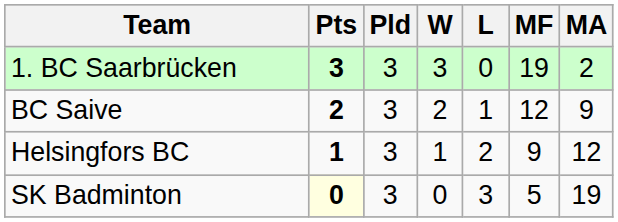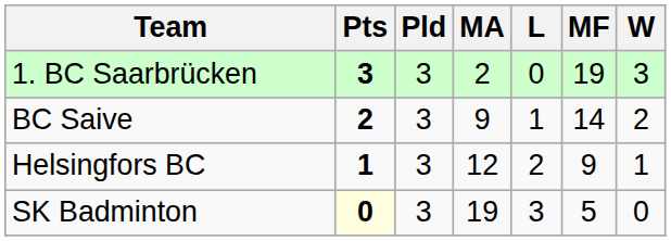columns swapped: W <-> MA
BC Saive | MF: 12 -> 14
